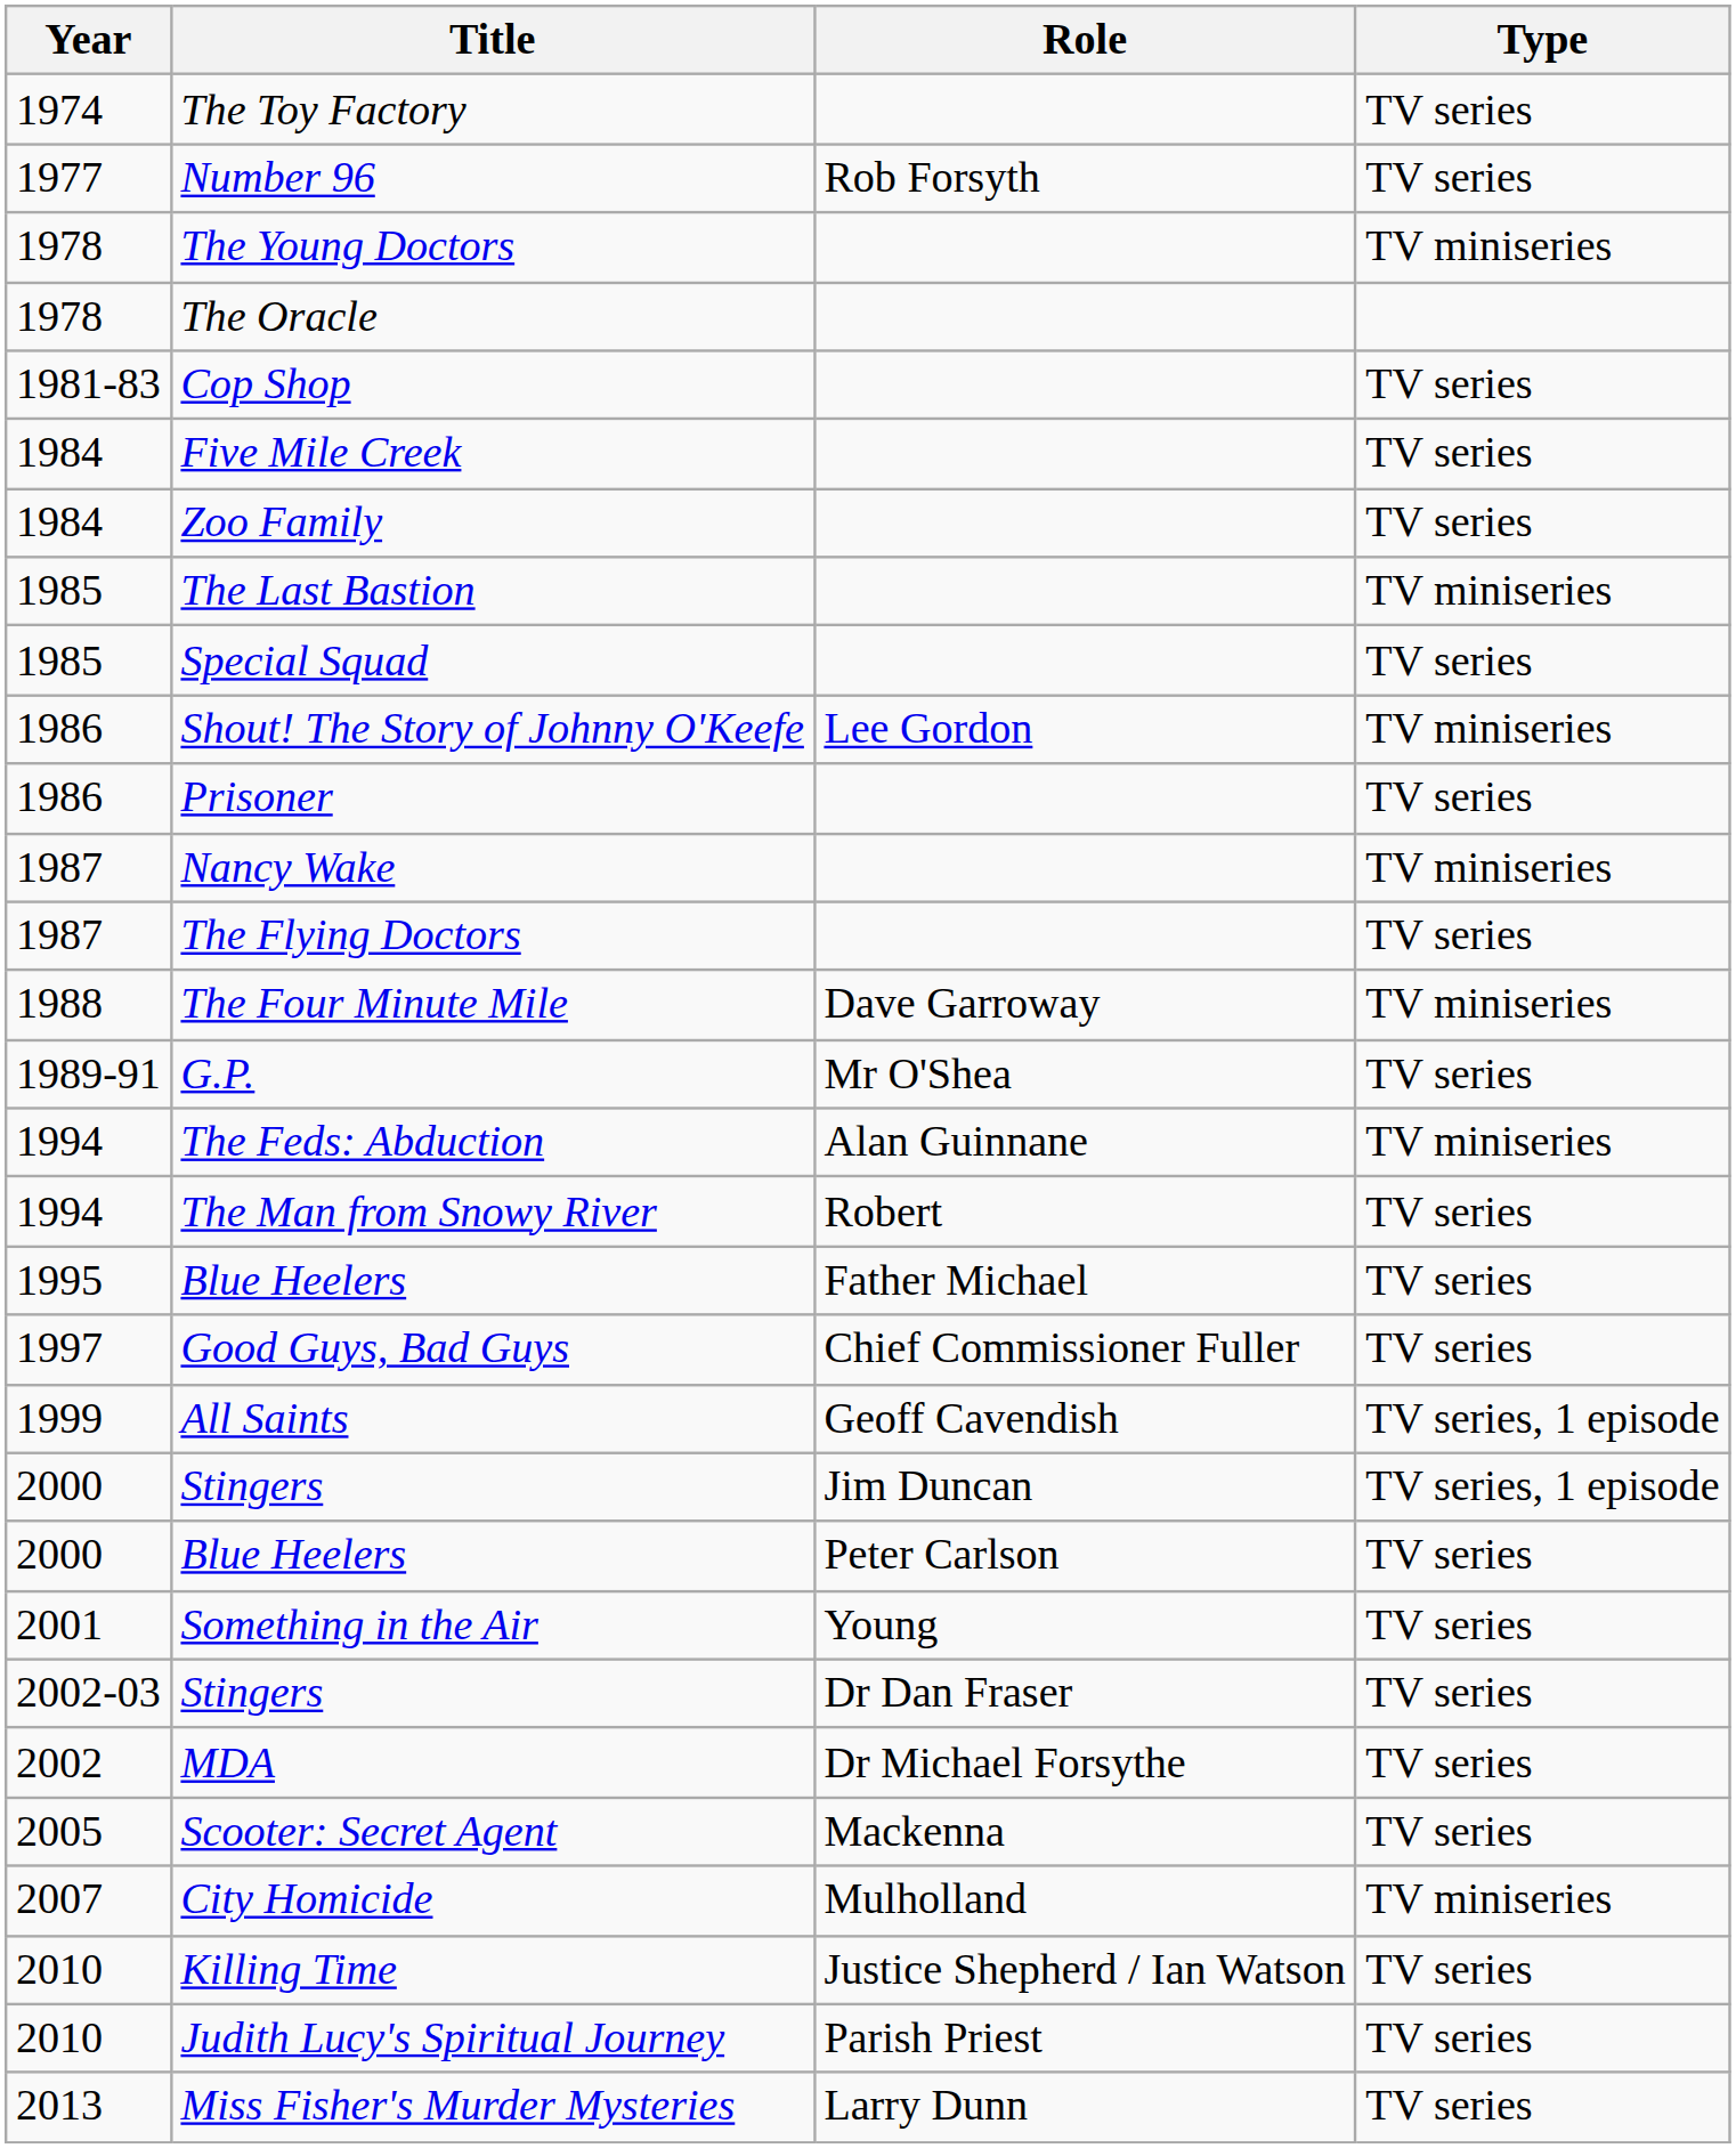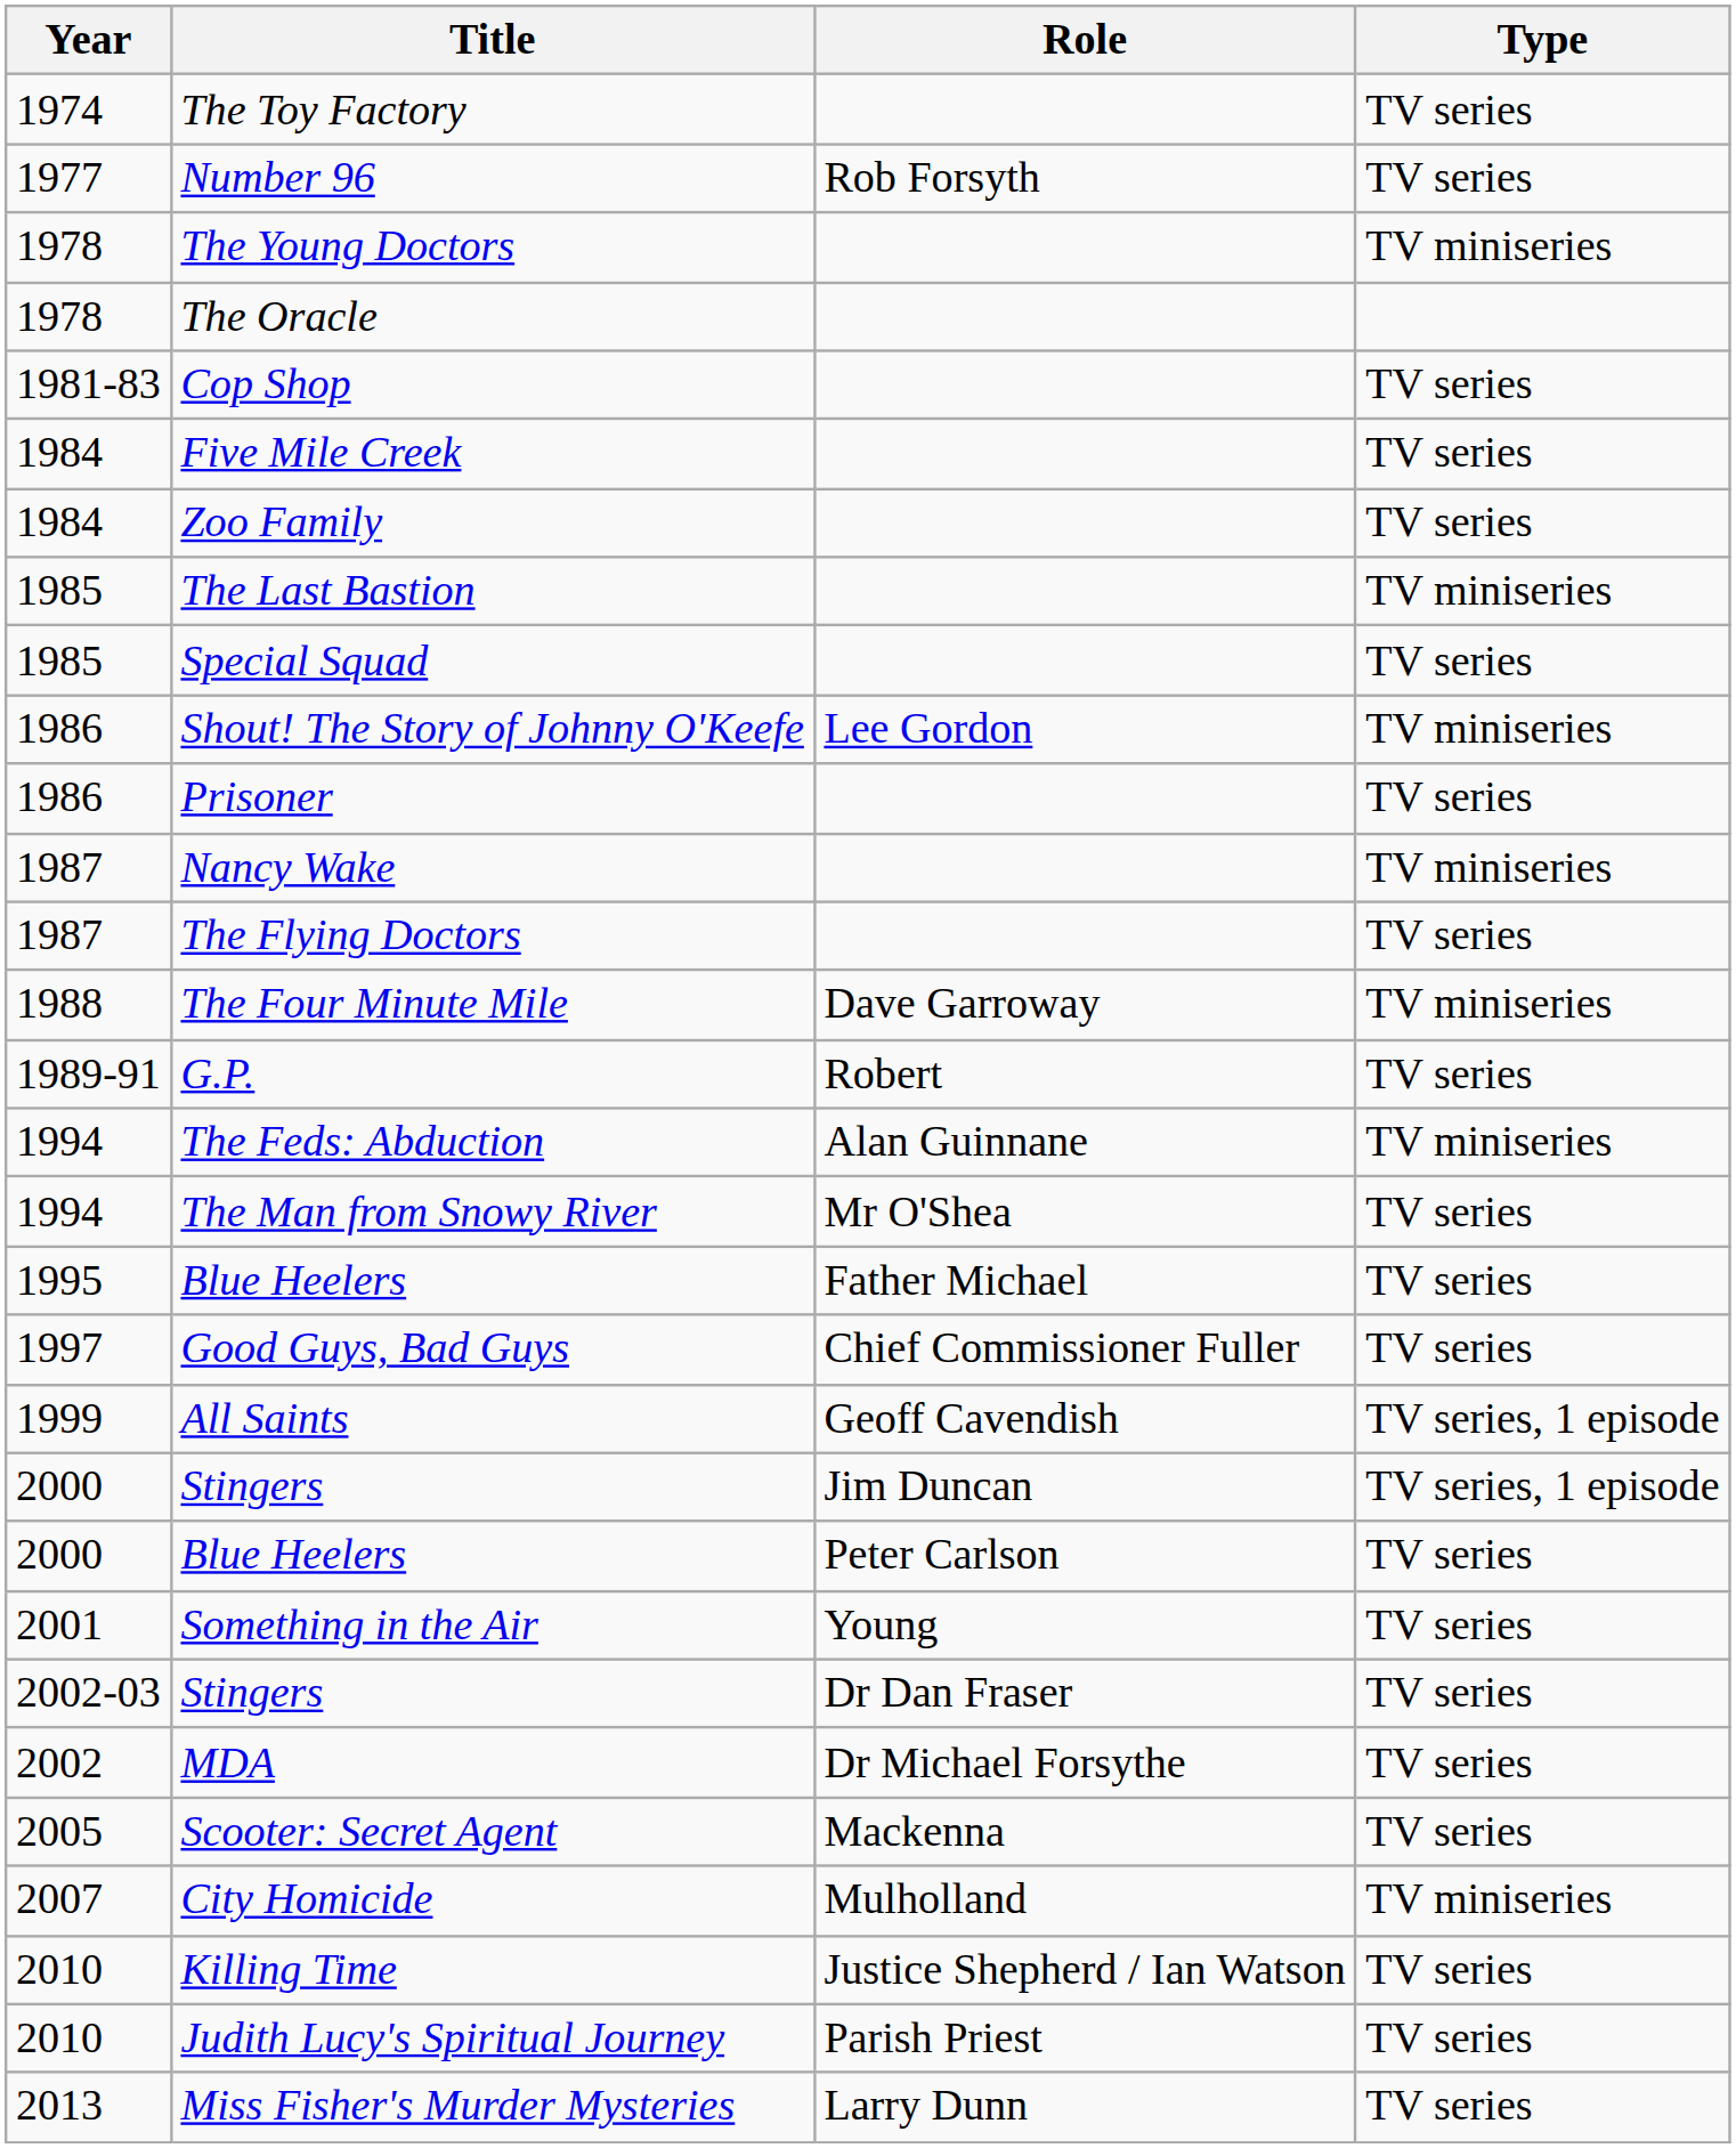G.P. | Role: Mr O'Shea -> Robert
The Man from Snowy River | Role: Robert -> Mr O'Shea
